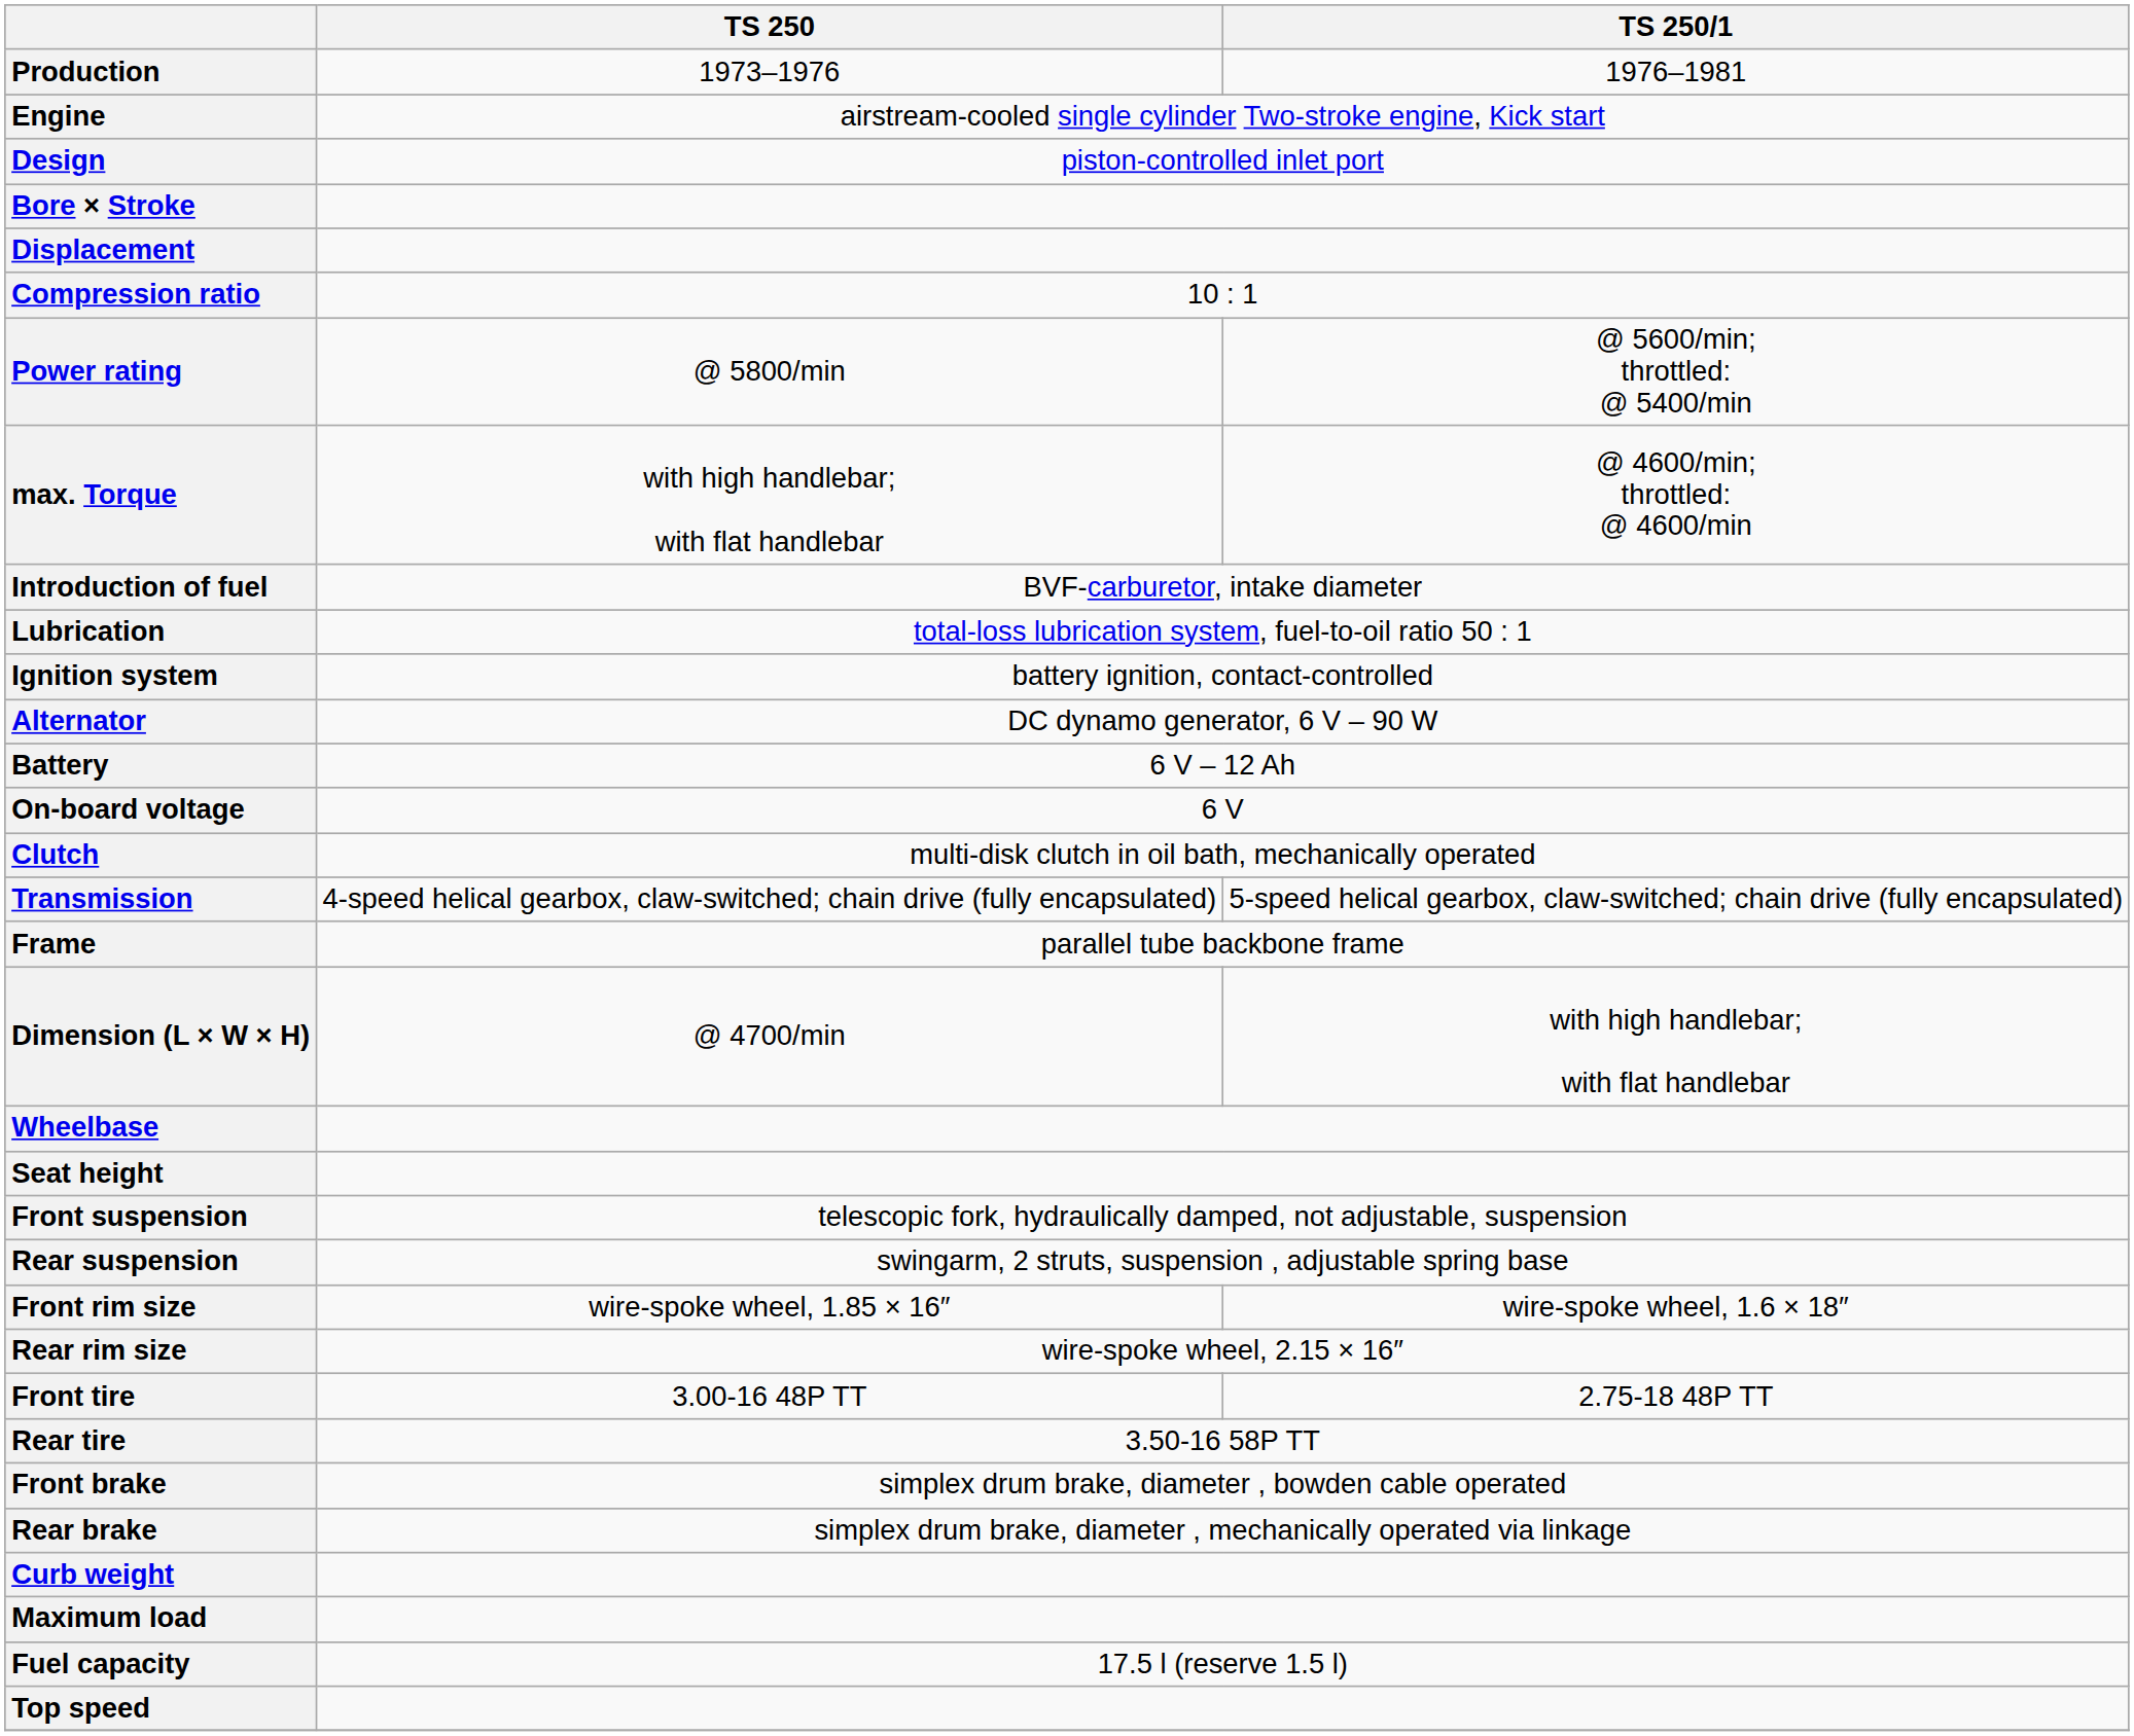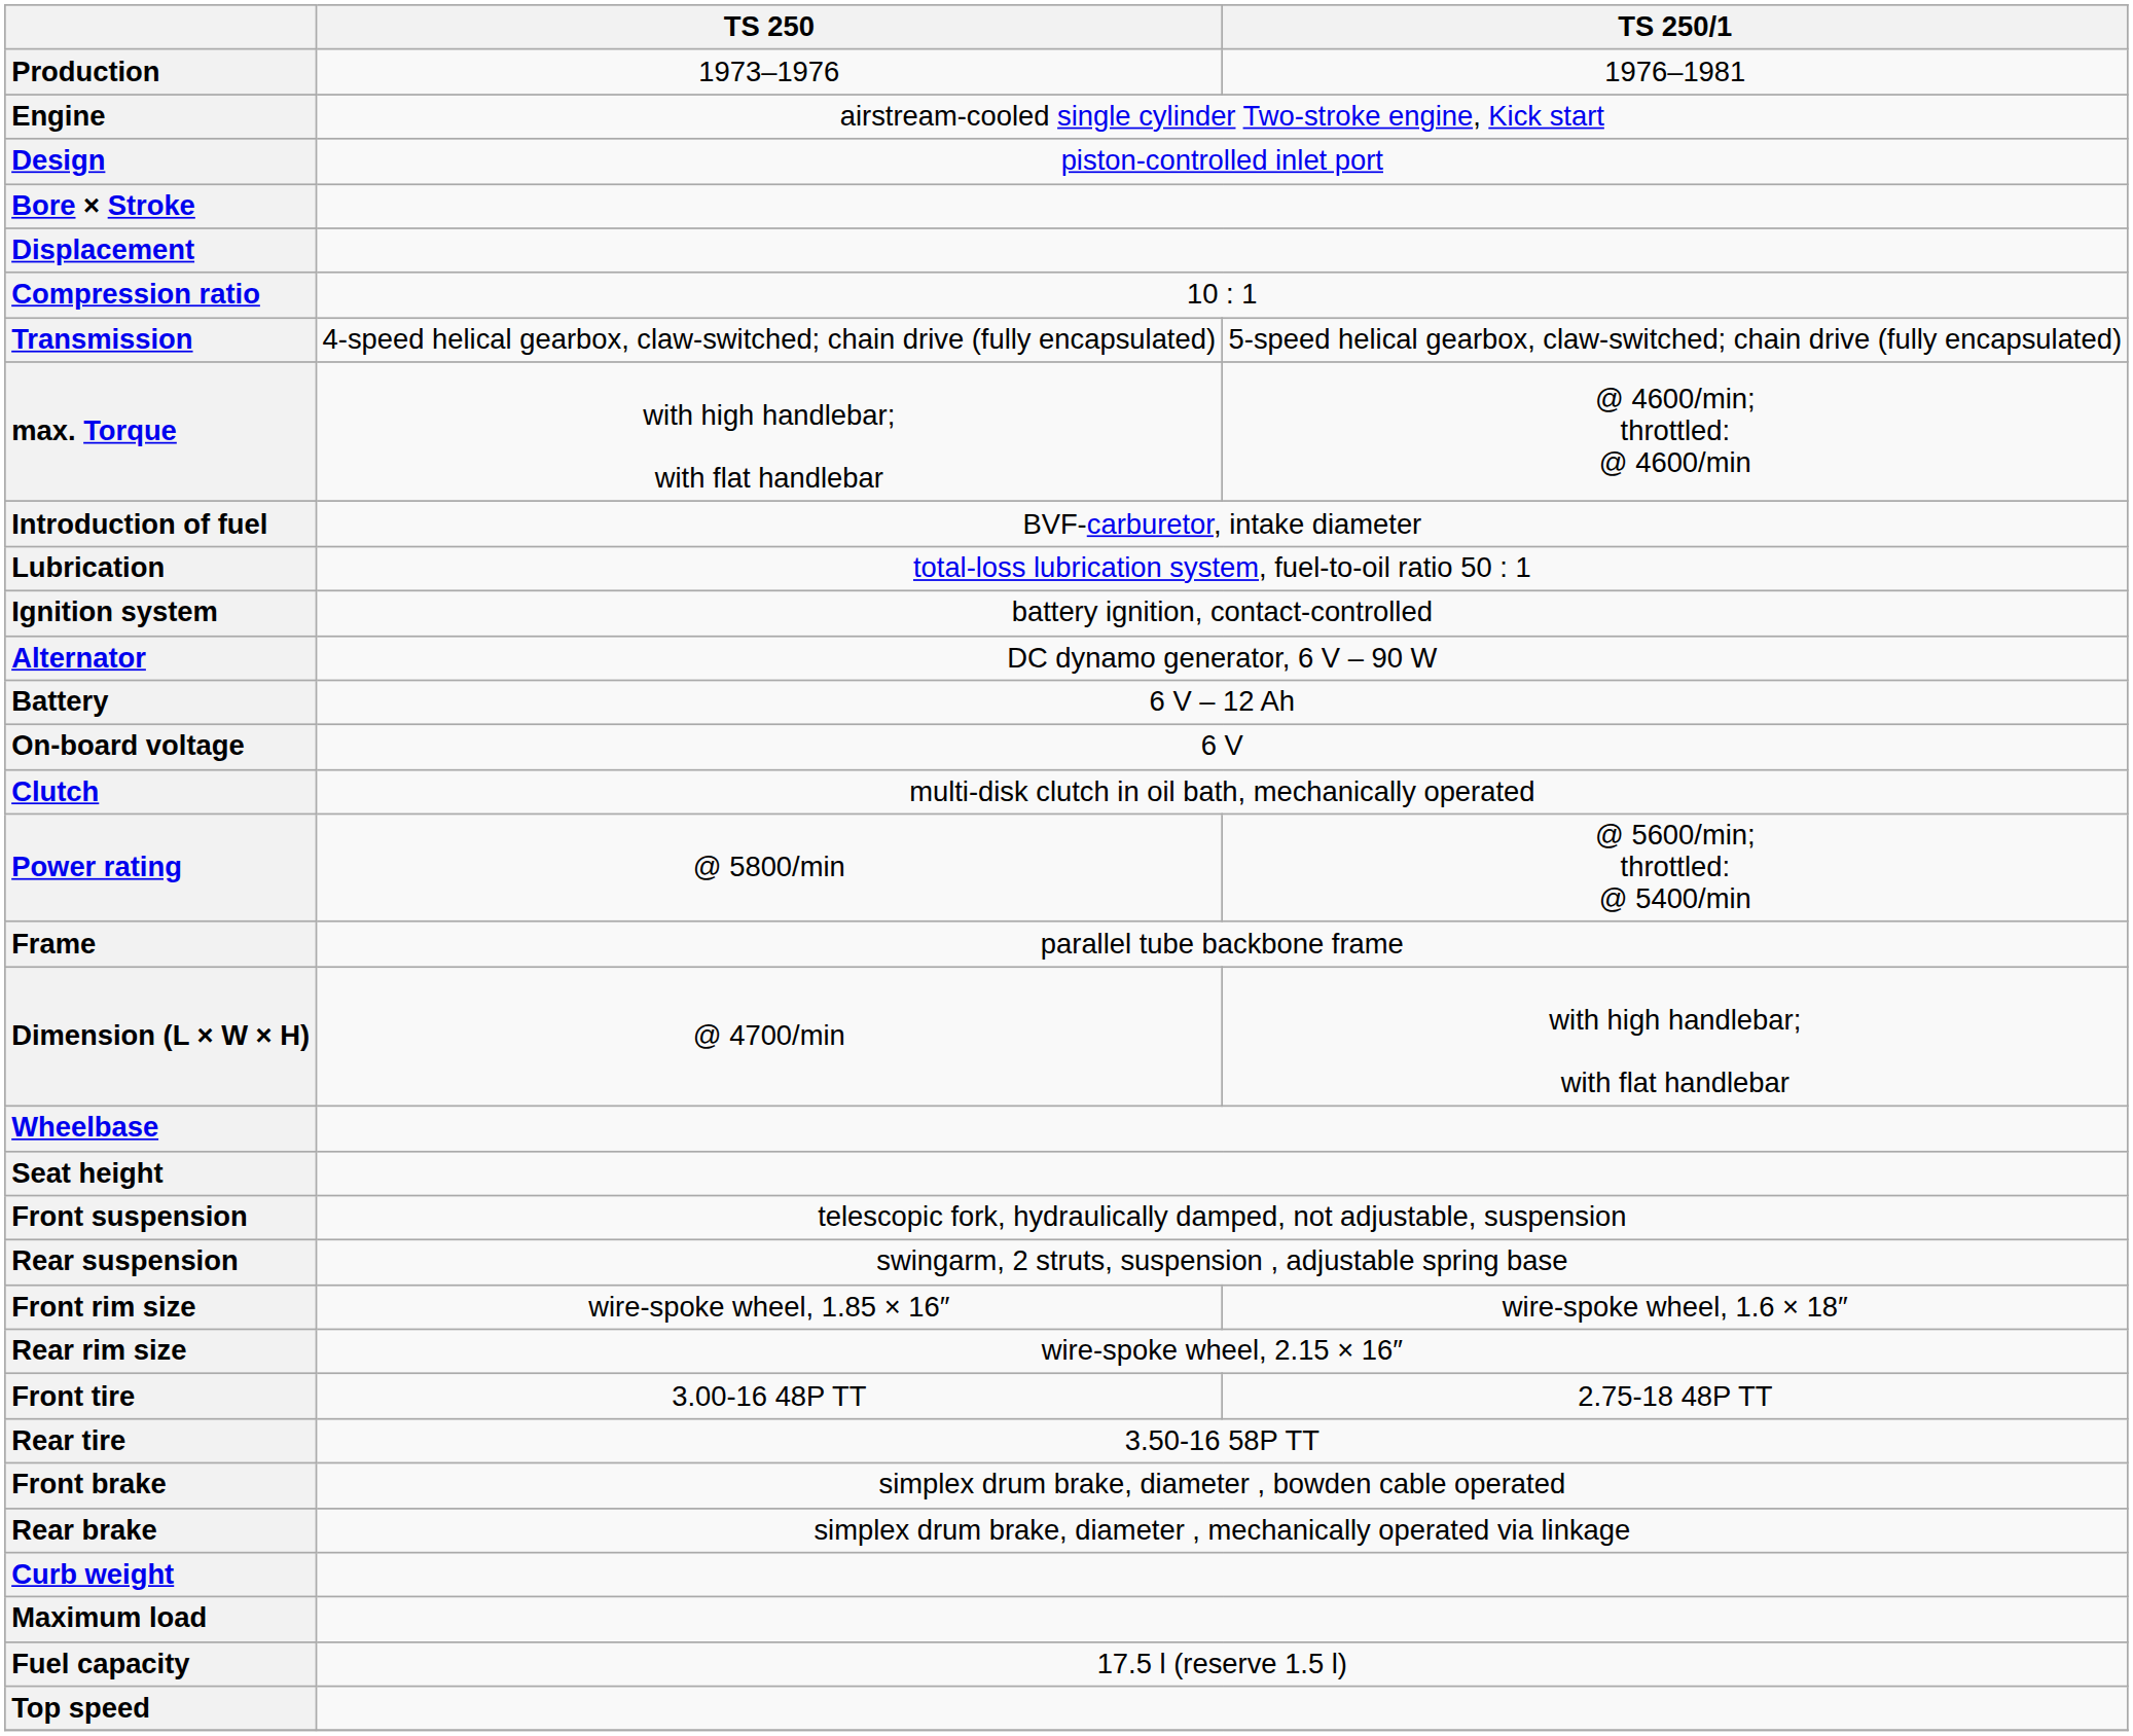rows swapped: Power rating <-> Transmission
